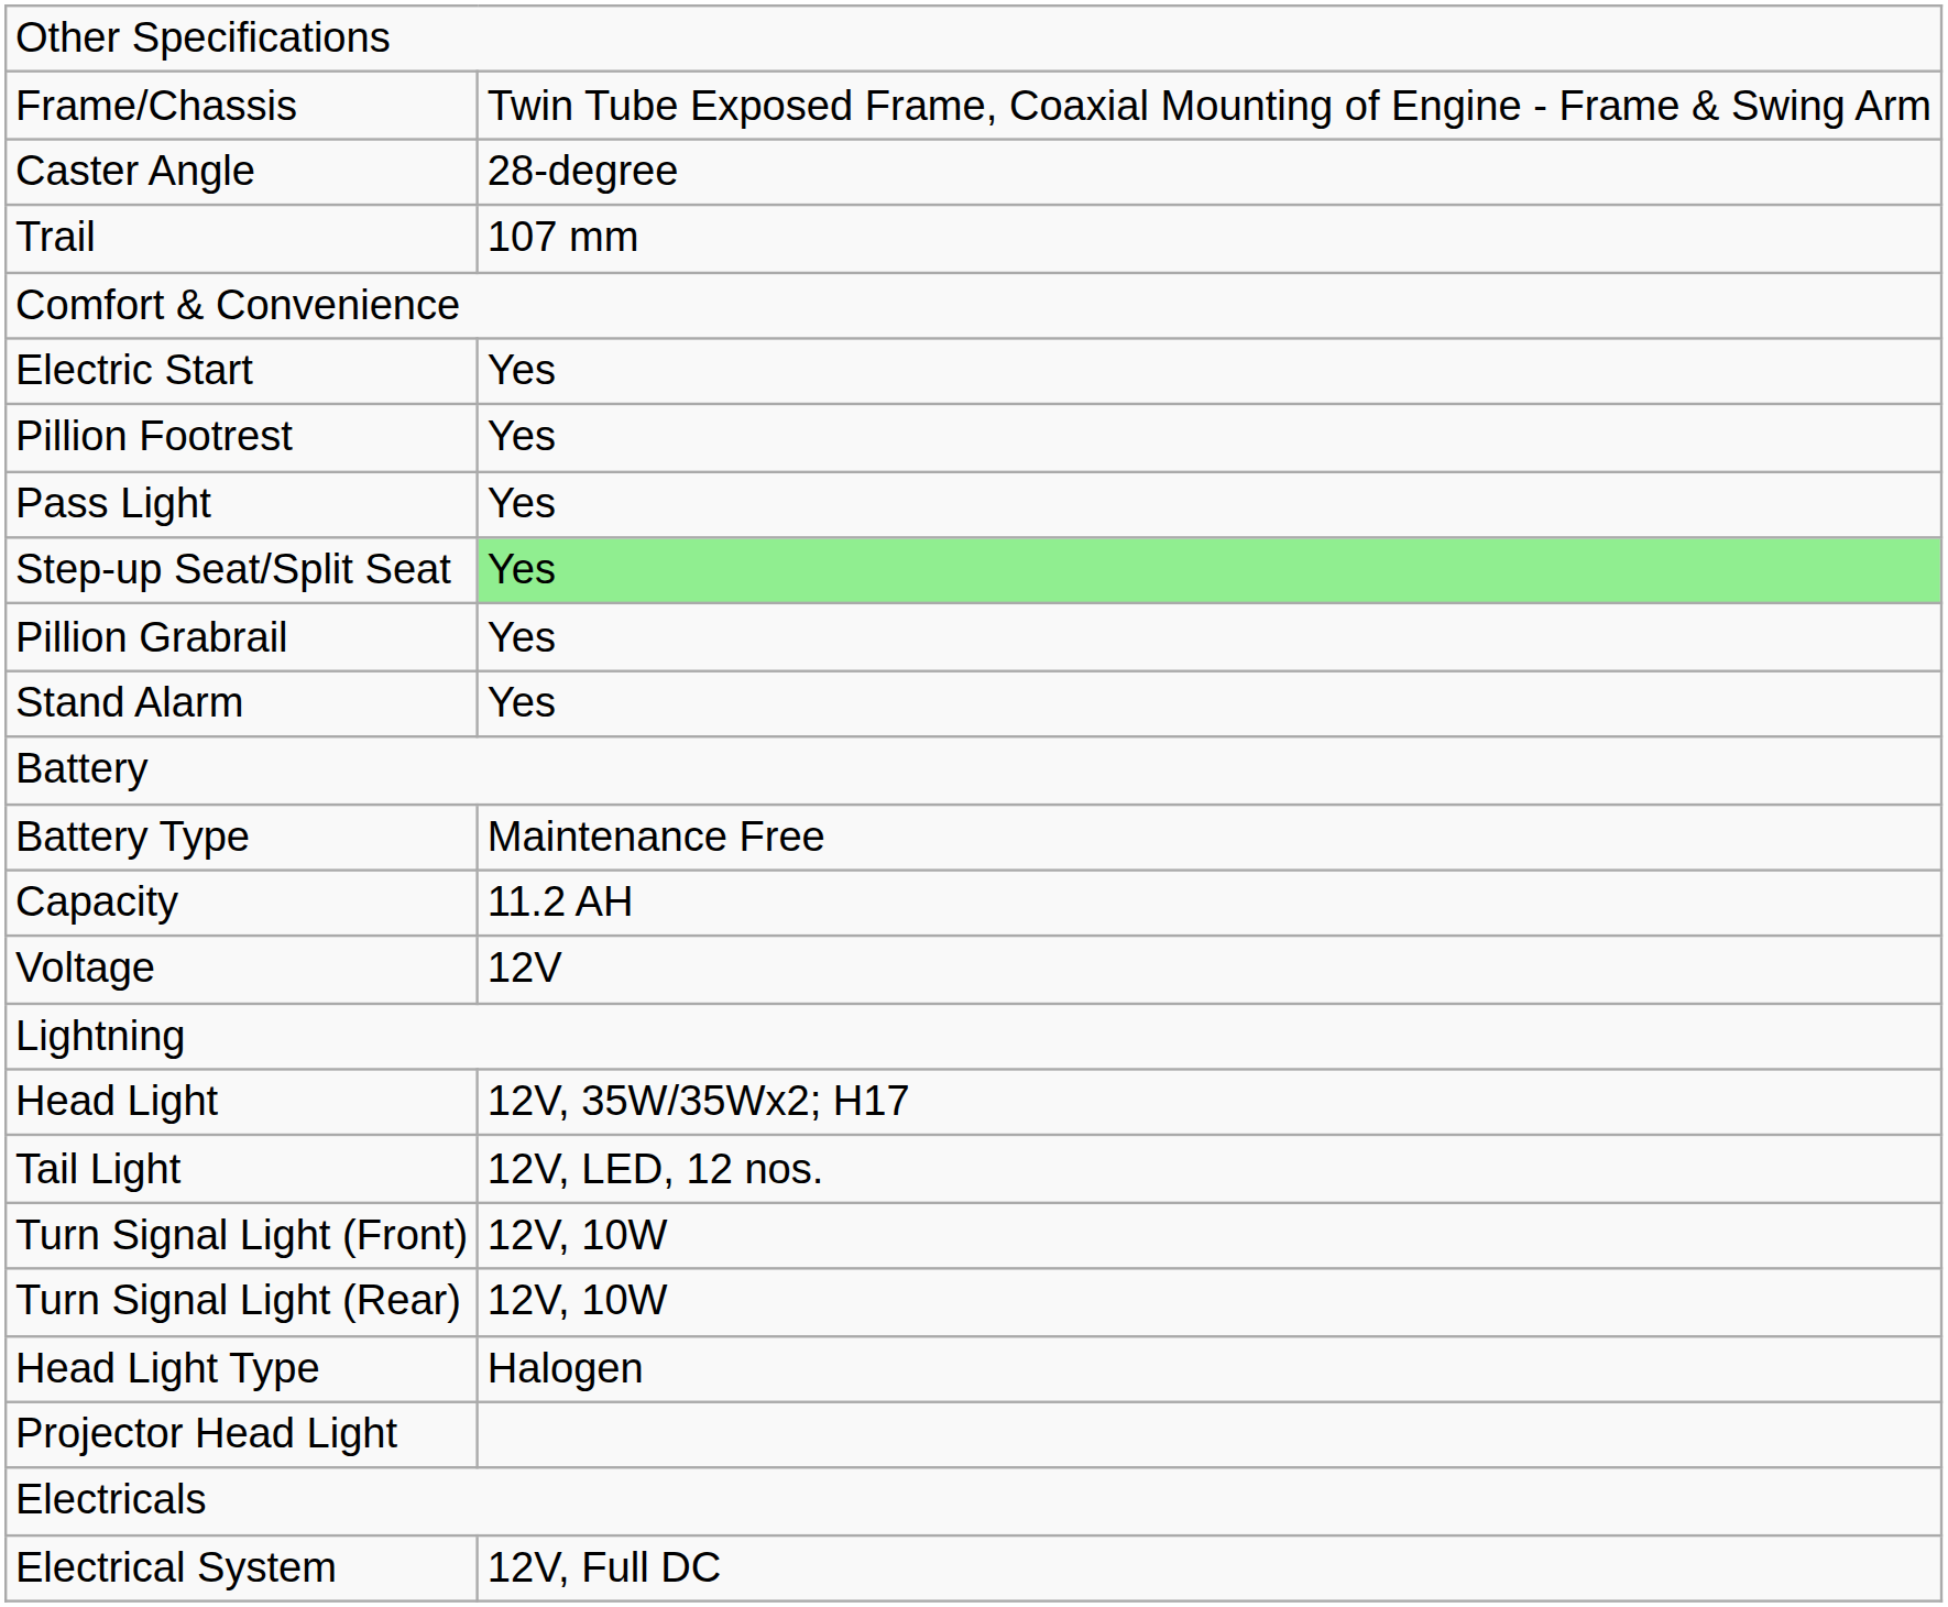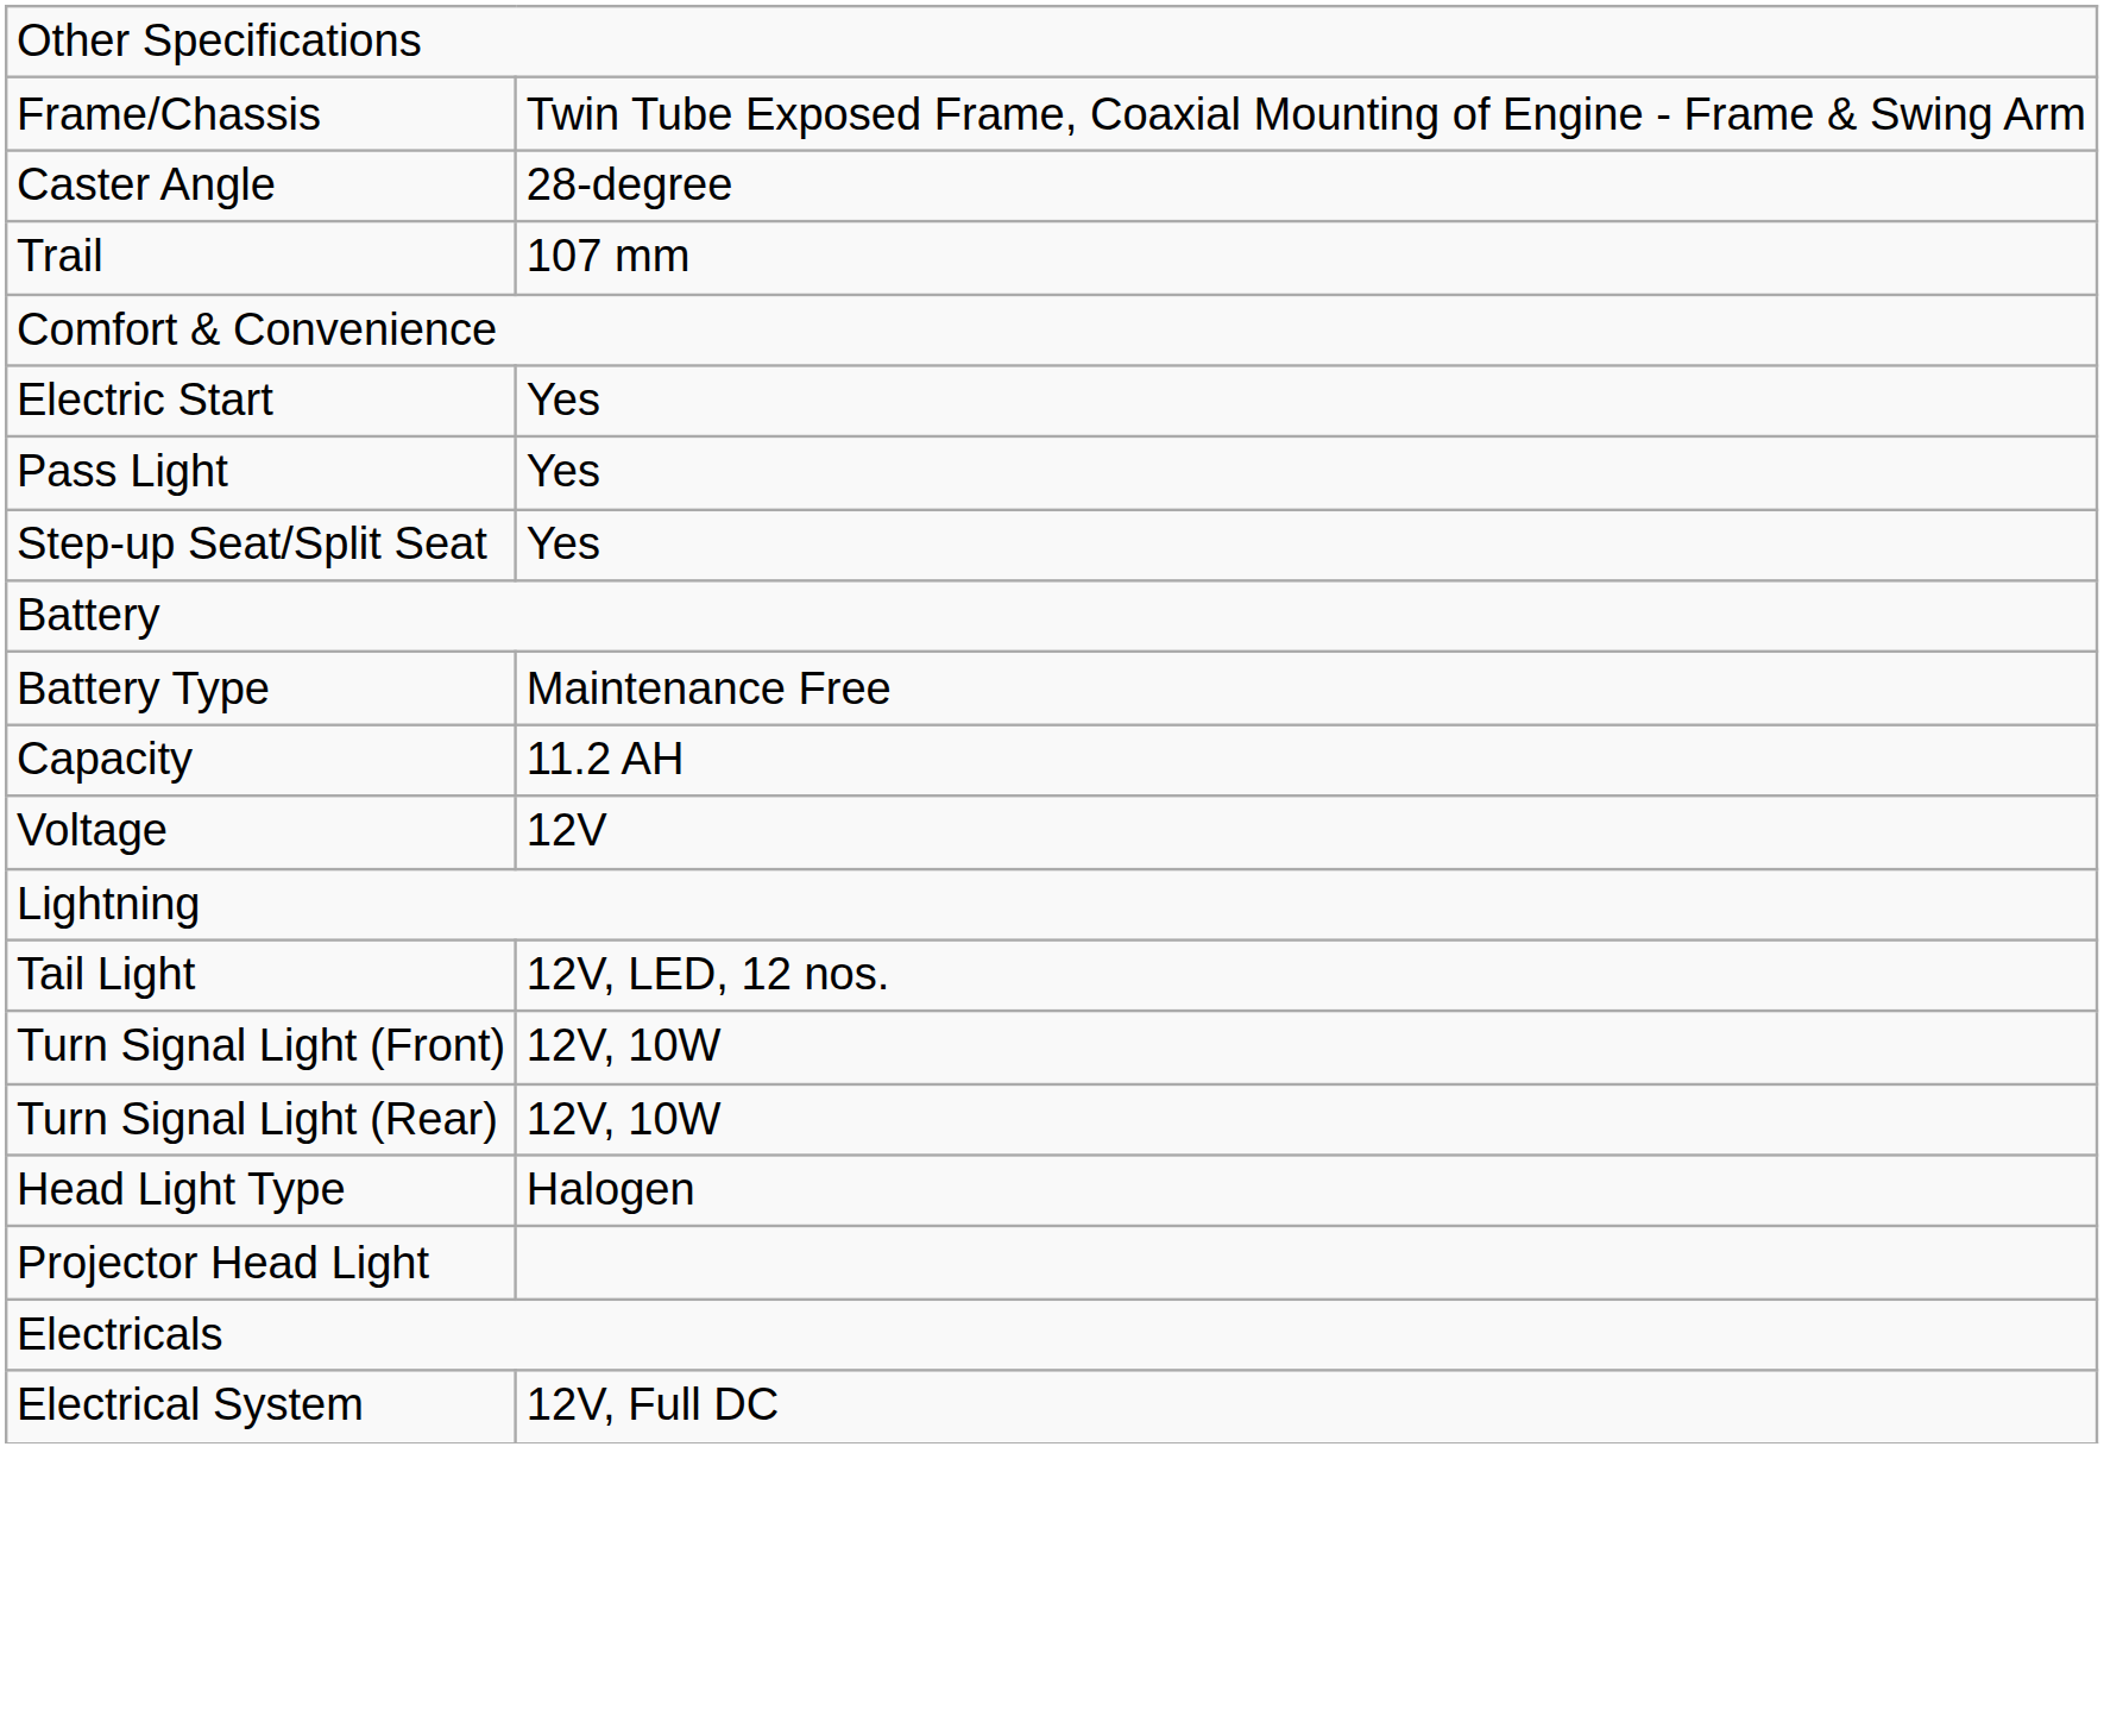- row: Pillion Footrest | Yes
Step-up Seat/Split Seat | column 2: lightgreen background -> no background
- row: Pillion Grabrail | Yes
- row: Stand Alarm | Yes
- row: Head Light | 12V, 35W/35Wx2; H17
